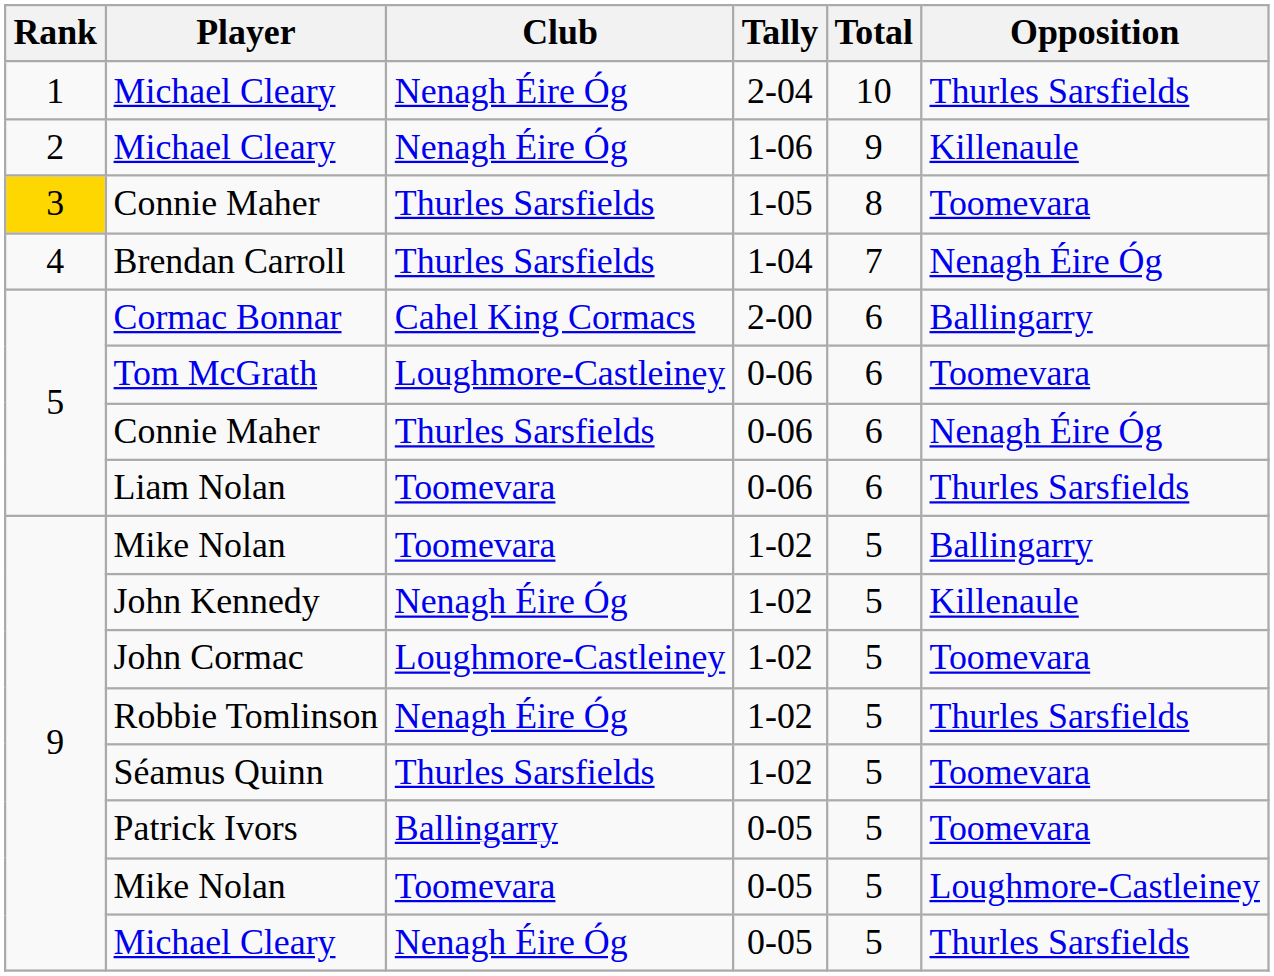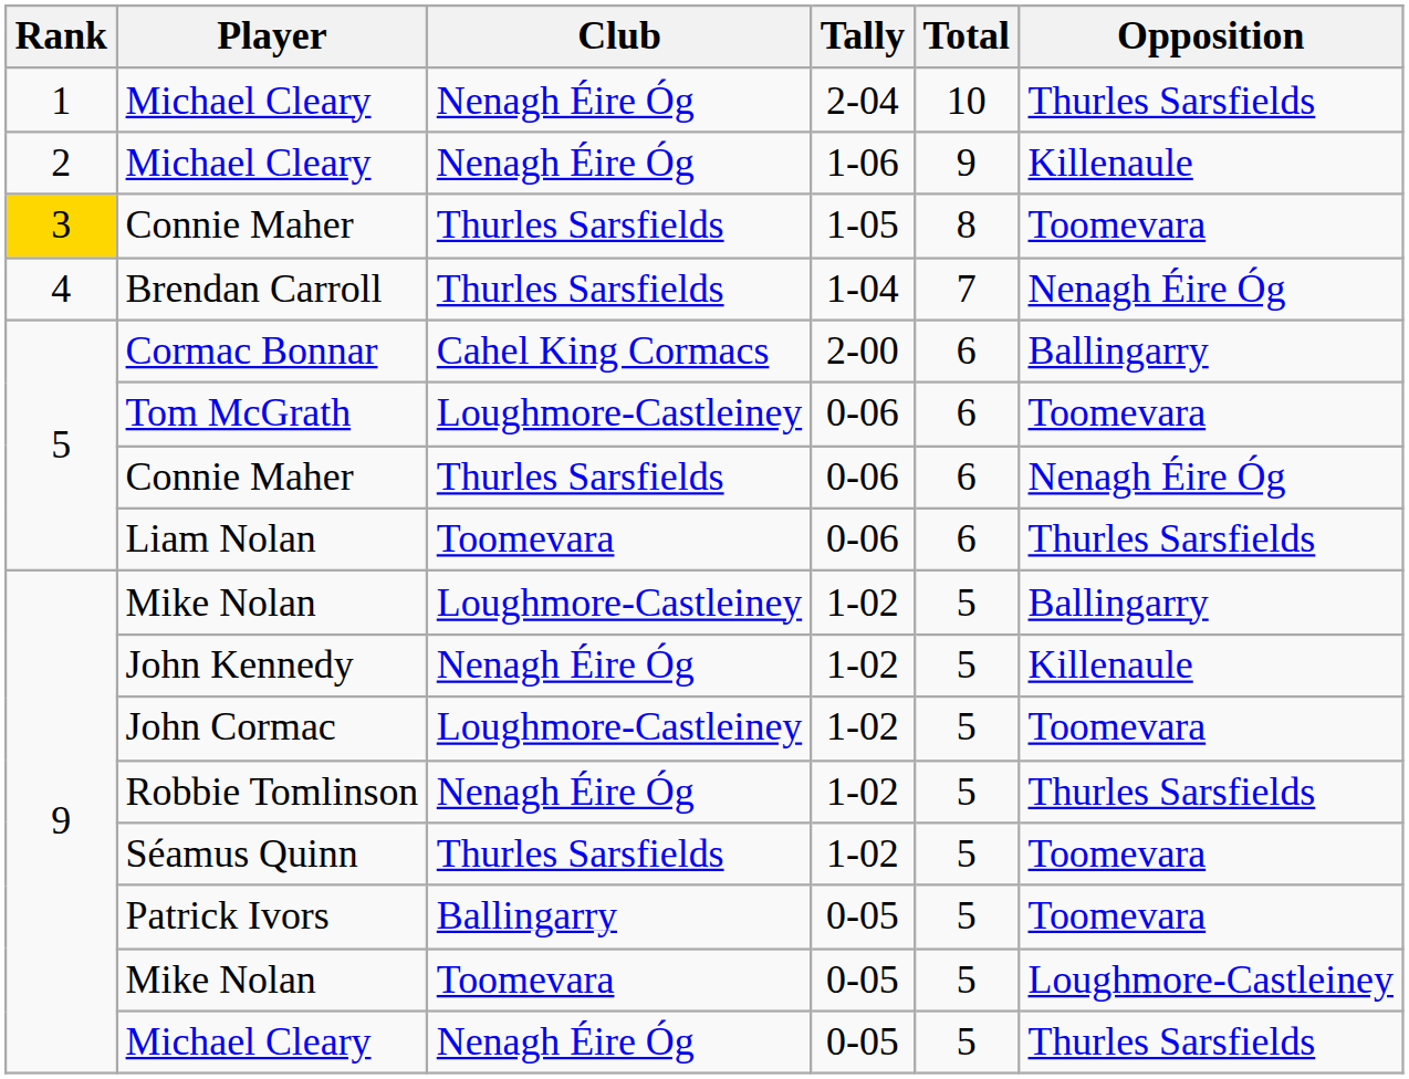Mike Nolan / 1-02 | Club: Toomevara -> Loughmore-Castleiney
